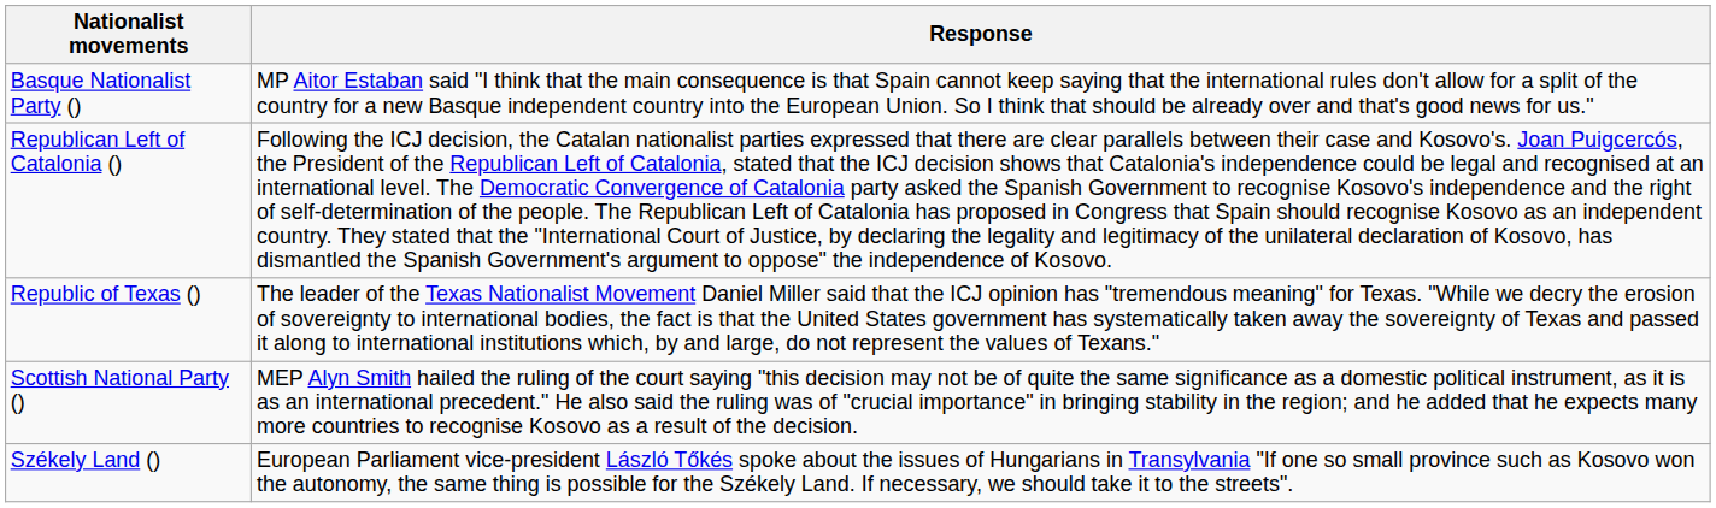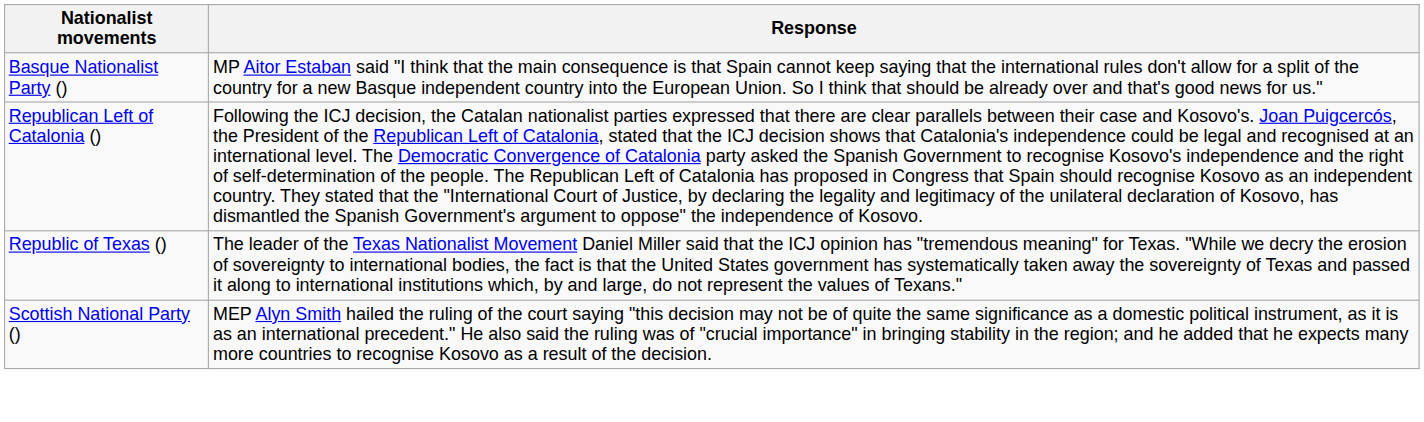- row: Székely Land () | European Parliament vice-president László Tőkés spoke about the issues of Hungarians in Transylvania "If one so small province such as Kosovo won the autonomy, the same thing is possible for the Székely Land. If necessary, we should take it to the streets".
